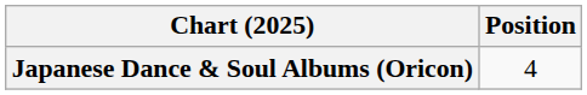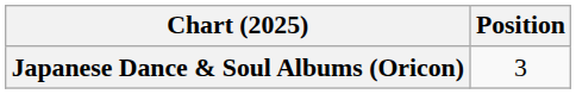Japanese Dance & Soul Albums (Oricon) | Position: 4 -> 3
